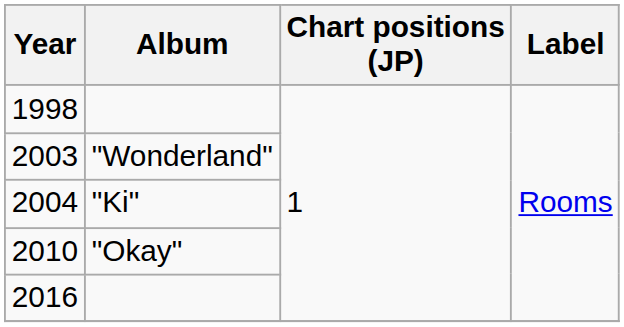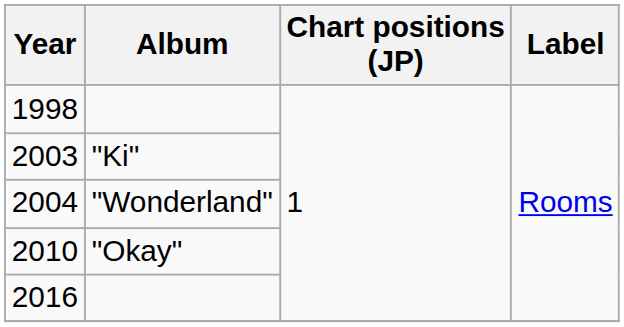2003 | Album: "Wonderland" -> "Ki"
2004 | Album: "Ki" -> "Wonderland"
